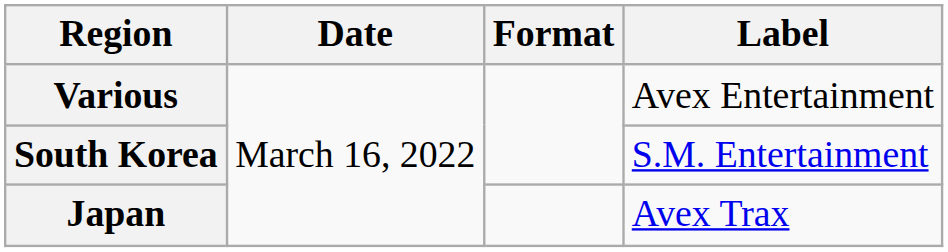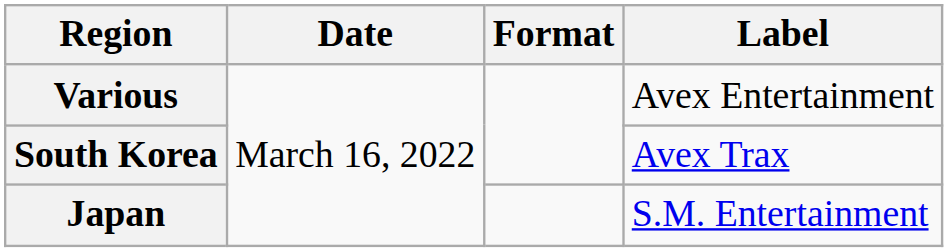South Korea | Label: S.M. Entertainment -> Avex Trax
Japan | Label: Avex Trax -> S.M. Entertainment
